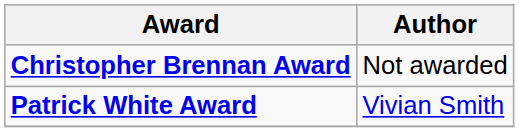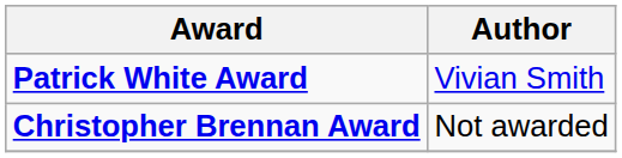rows swapped: Christopher Brennan Award <-> Patrick White Award
